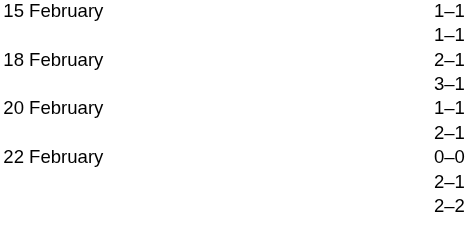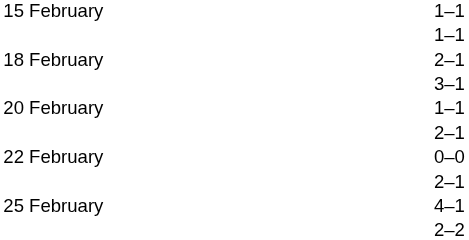+ row: 25 February | 4–1
